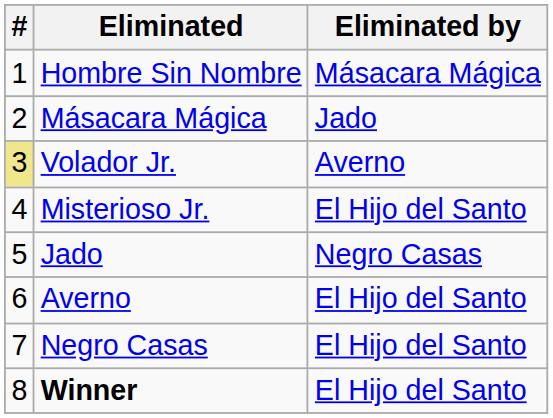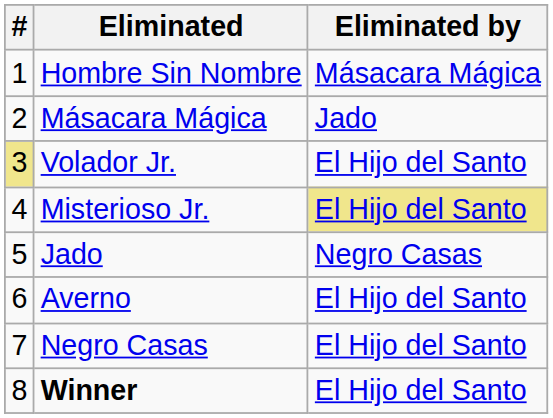Volador Jr. | Eliminated by: Averno -> El Hijo del Santo
Misterioso Jr. | Eliminated by: no background -> khaki background
